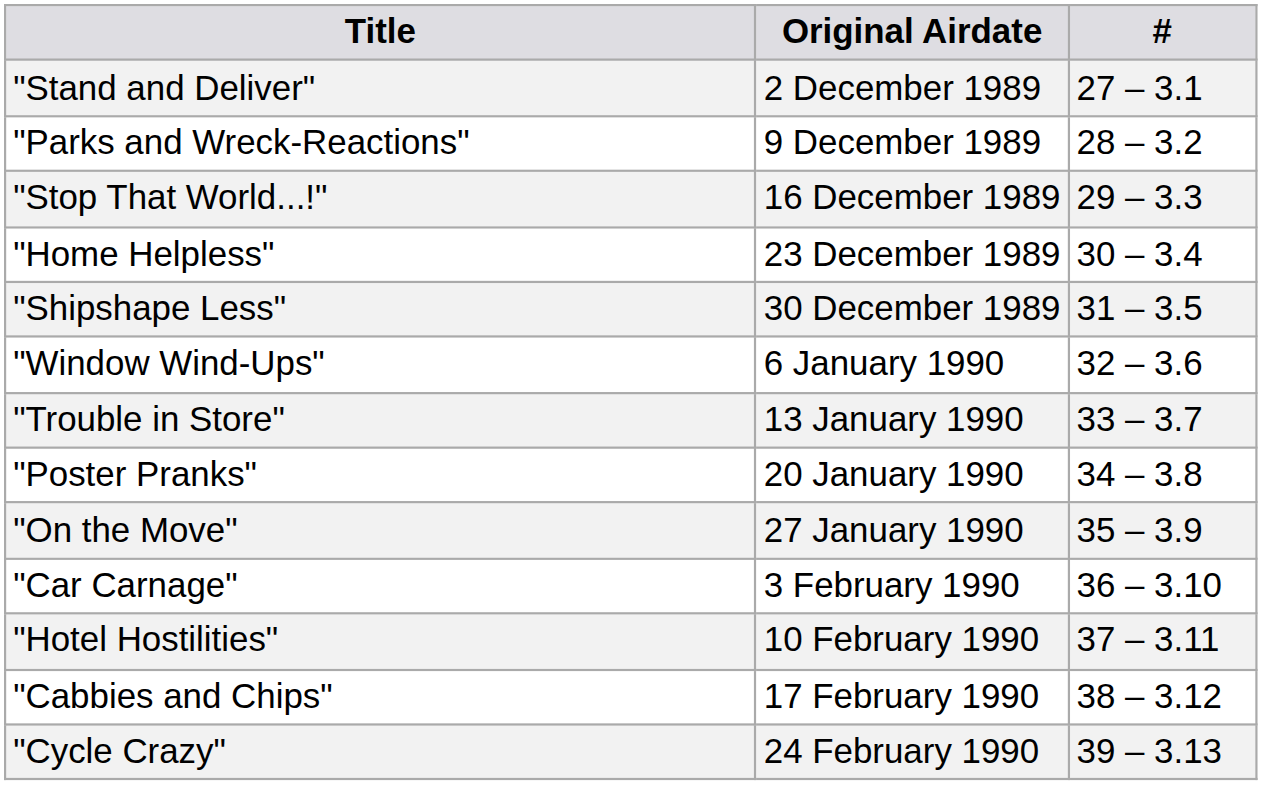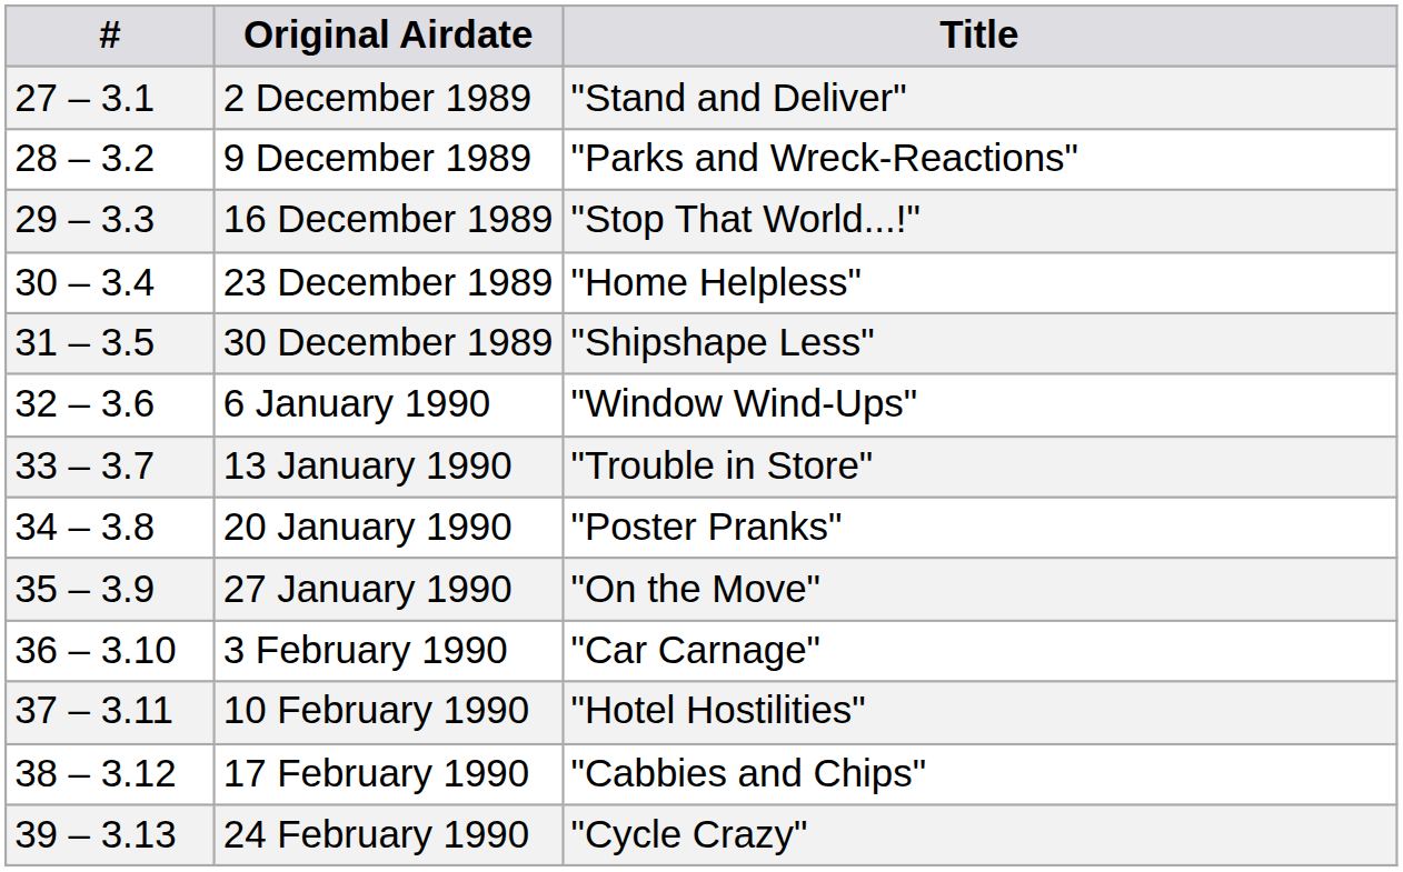columns swapped: # <-> Title
